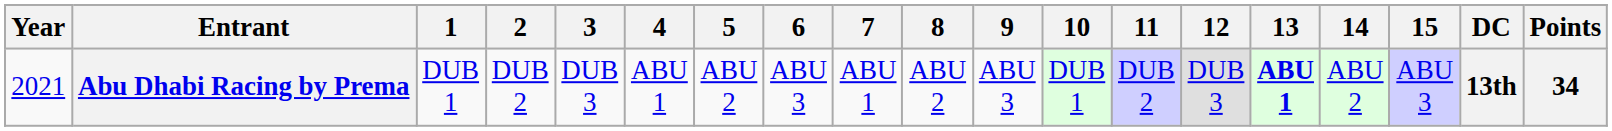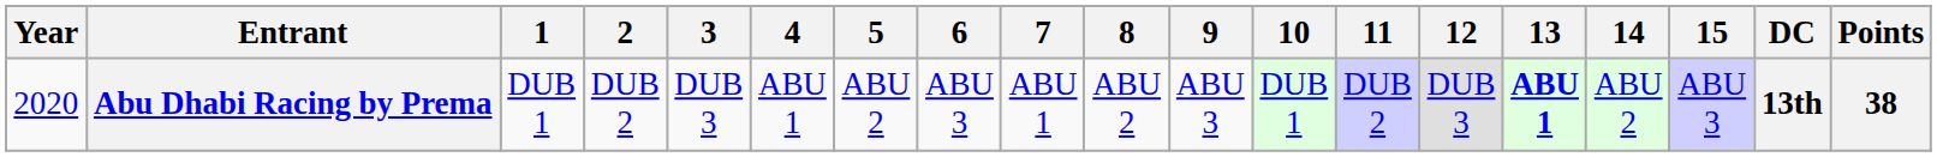Abu Dhabi Racing by Prema | Year: 2021 -> 2020
Abu Dhabi Racing by Prema | Points: 34 -> 38
